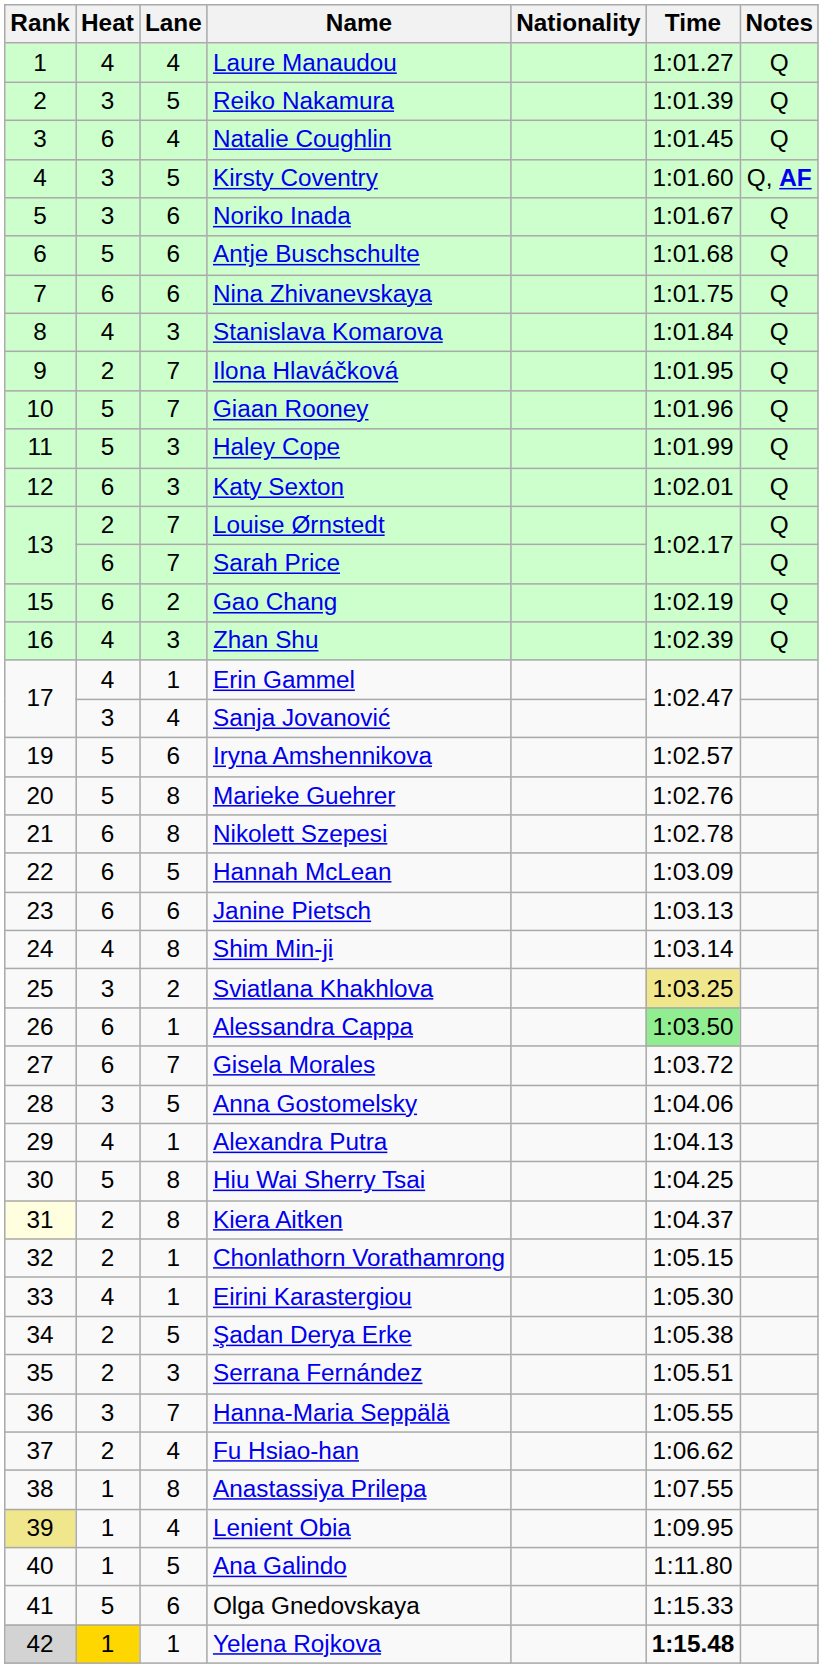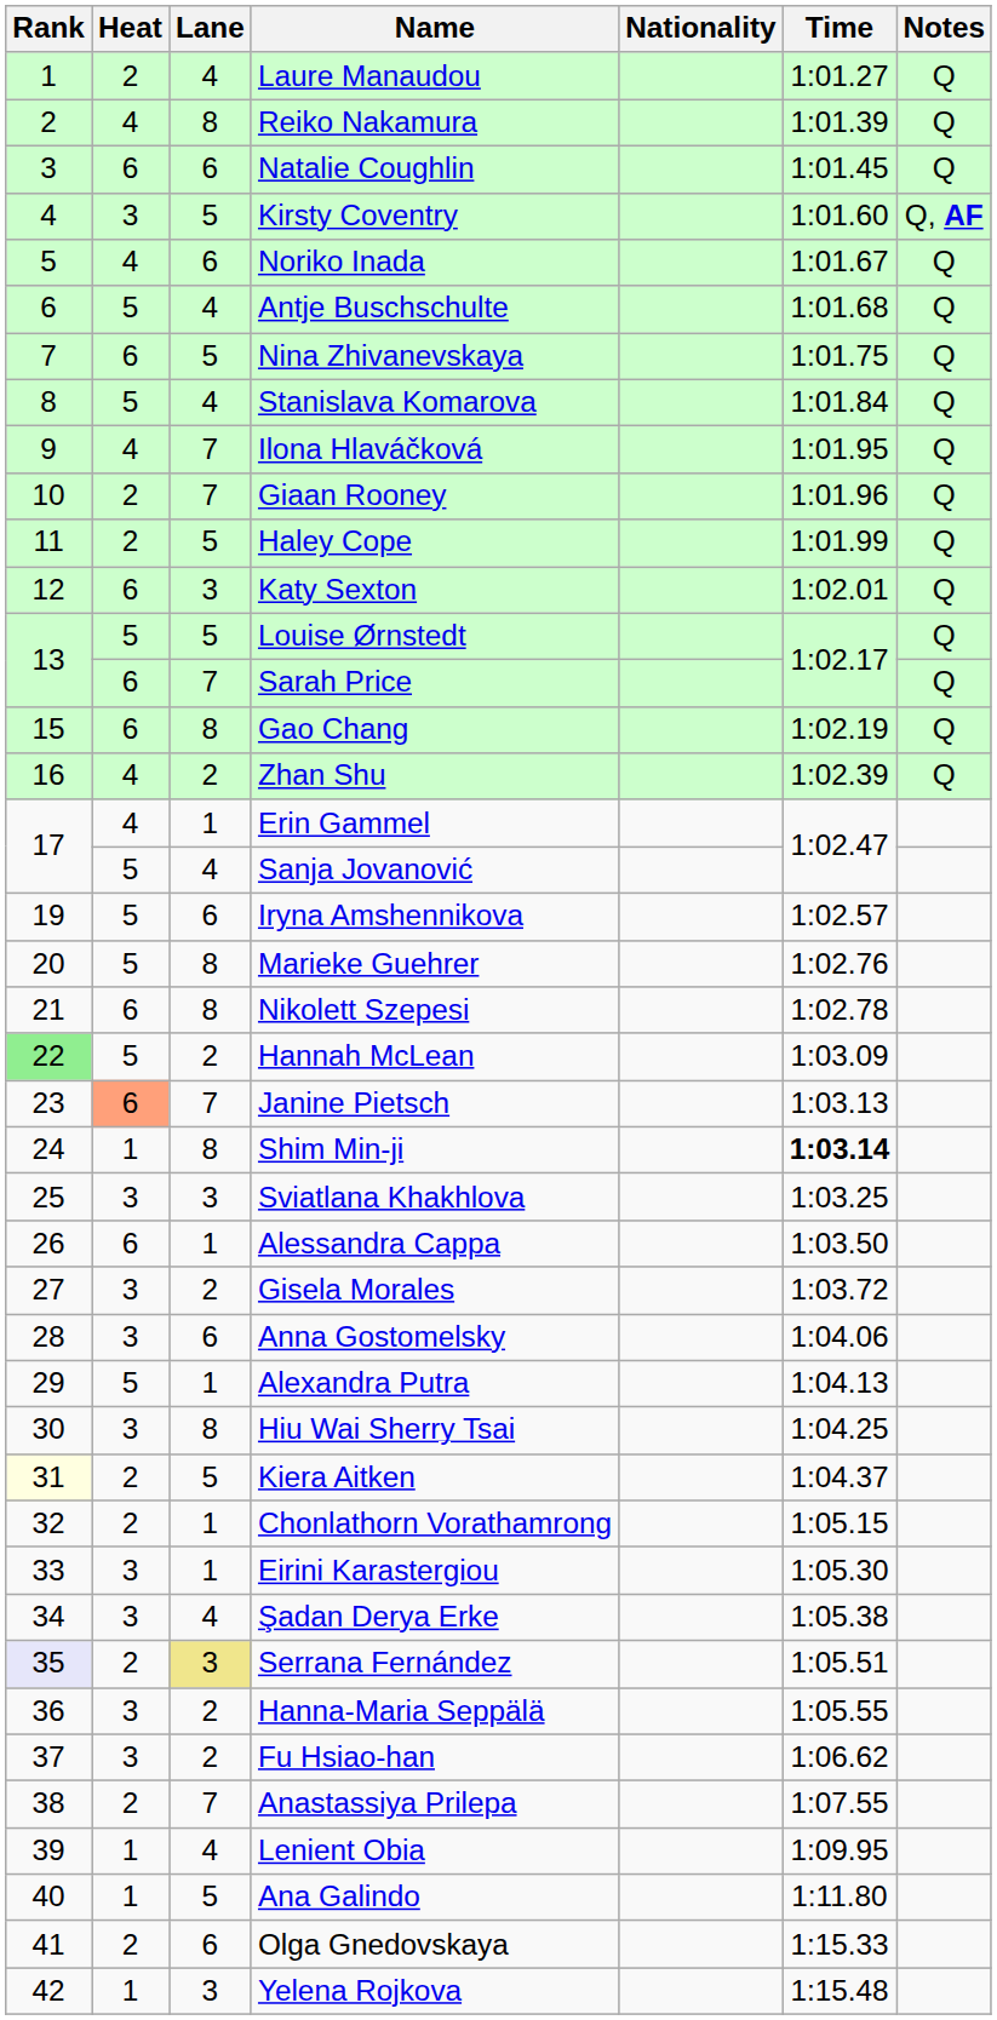Laure Manaudou | Heat: 4 -> 2
Reiko Nakamura | Heat: 3 -> 4
Reiko Nakamura | Lane: 5 -> 8
Natalie Coughlin | Lane: 4 -> 6
Noriko Inada | Heat: 3 -> 4
Antje Buschschulte | Lane: 6 -> 4
Nina Zhivanevskaya | Lane: 6 -> 5
Stanislava Komarova | Heat: 4 -> 5
Stanislava Komarova | Lane: 3 -> 4
Ilona Hlaváčková | Heat: 2 -> 4
Giaan Rooney | Heat: 5 -> 2
Haley Cope | Heat: 5 -> 2
Haley Cope | Lane: 3 -> 5
Louise Ørnstedt | Heat: 2 -> 5
Louise Ørnstedt | Lane: 7 -> 5
Gao Chang | Lane: 2 -> 8
Zhan Shu | Lane: 3 -> 2
Sanja Jovanović | Heat: 3 -> 5
Hannah McLean | Rank: no background -> lightgreen background
Hannah McLean | Heat: 6 -> 5
Hannah McLean | Lane: 5 -> 2
Janine Pietsch | Heat: no background -> lightsalmon background
Janine Pietsch | Lane: 6 -> 7
Shim Min-ji | Heat: 4 -> 1
Shim Min-ji | Time: normal -> bold
Sviatlana Khakhlova | Lane: 2 -> 3
Sviatlana Khakhlova | Time: khaki background -> no background
Alessandra Cappa | Time: lightgreen background -> no background
Gisela Morales | Heat: 6 -> 3
Gisela Morales | Lane: 7 -> 2
Anna Gostomelsky | Lane: 5 -> 6
Alexandra Putra | Heat: 4 -> 5
Hiu Wai Sherry Tsai | Heat: 5 -> 3
Kiera Aitken | Lane: 8 -> 5
Eirini Karastergiou | Heat: 4 -> 3
Şadan Derya Erke | Heat: 2 -> 3
Şadan Derya Erke | Lane: 5 -> 4
Serrana Fernández | Rank: no background -> lavender background
Serrana Fernández | Lane: no background -> khaki background
Hanna-Maria Seppälä | Lane: 7 -> 2
Fu Hsiao-han | Heat: 2 -> 3
Fu Hsiao-han | Lane: 4 -> 2
Anastassiya Prilepa | Heat: 1 -> 2
Anastassiya Prilepa | Lane: 8 -> 7
Lenient Obia | Rank: khaki background -> no background
Olga Gnedovskaya | Heat: 5 -> 2
Yelena Rojkova | Rank: lightgrey background -> no background
Yelena Rojkova | Heat: gold background -> no background
Yelena Rojkova | Lane: 1 -> 3
Yelena Rojkova | Time: bold -> normal
